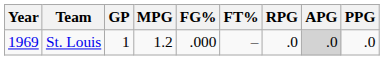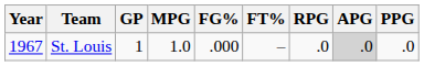St. Louis | Year: 1969 -> 1967
St. Louis | MPG: 1.2 -> 1.0
